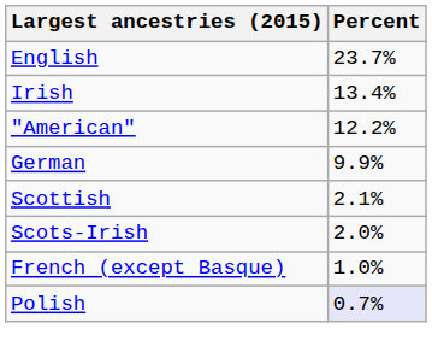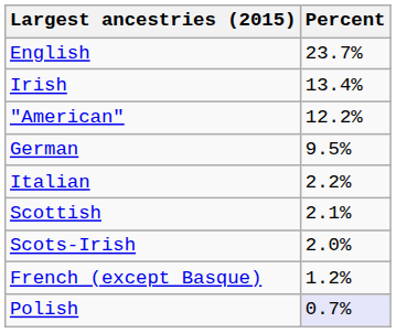German | Percent: 9.9% -> 9.5%
+ row: Italian | 2.2%
French (except Basque) | Percent: 1.0% -> 1.2%
